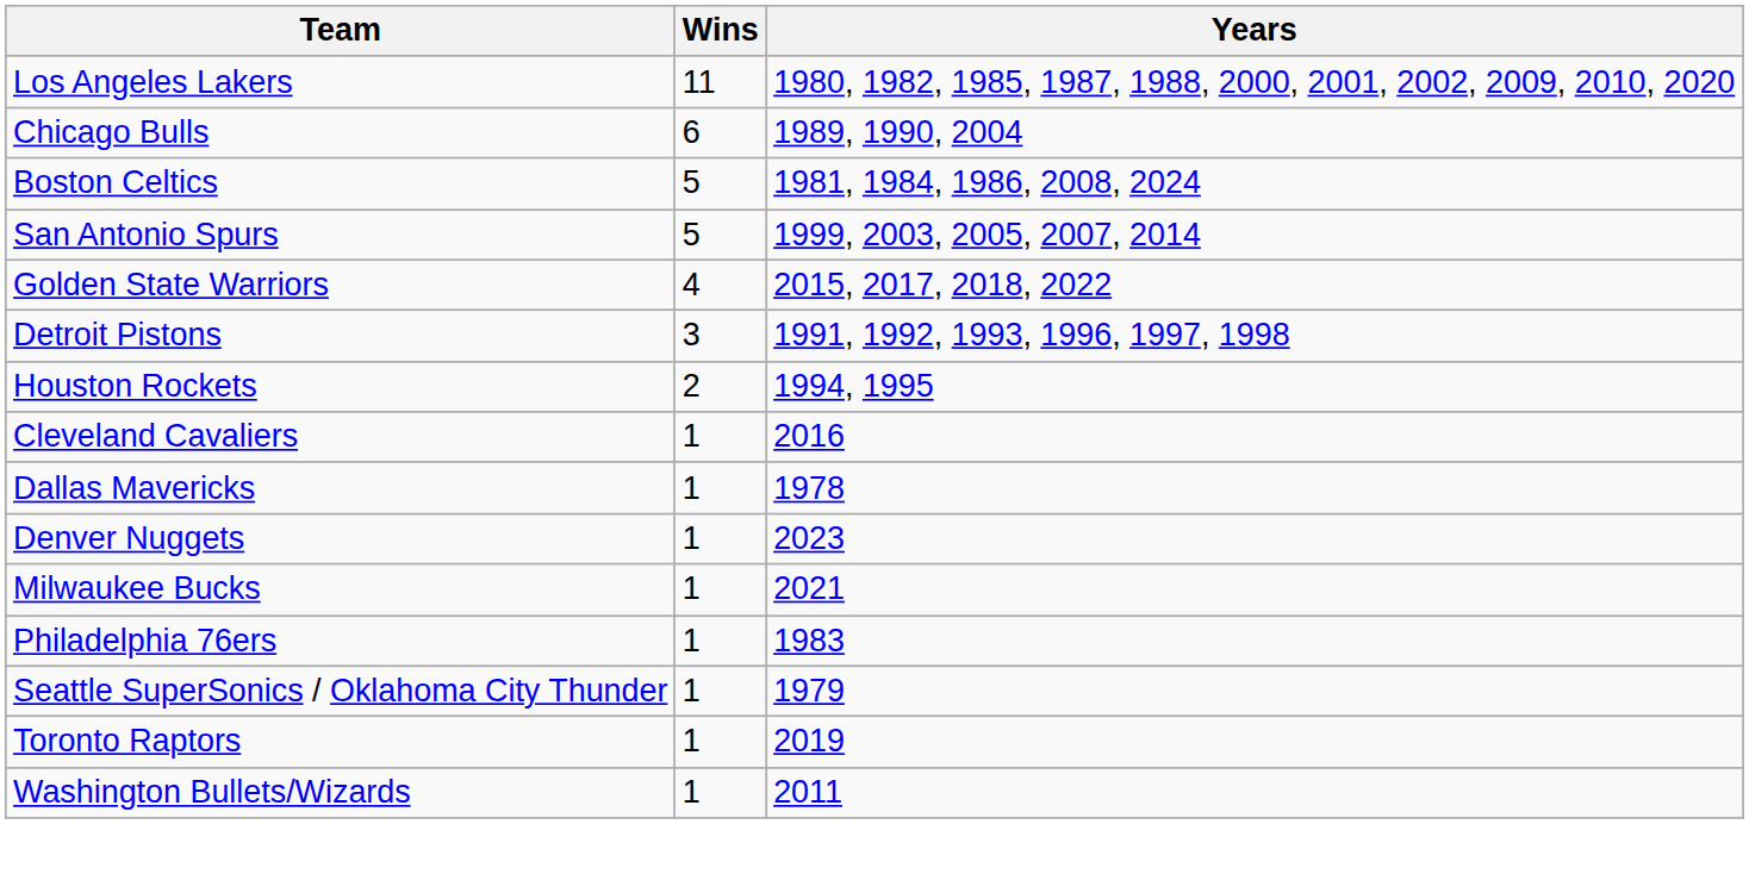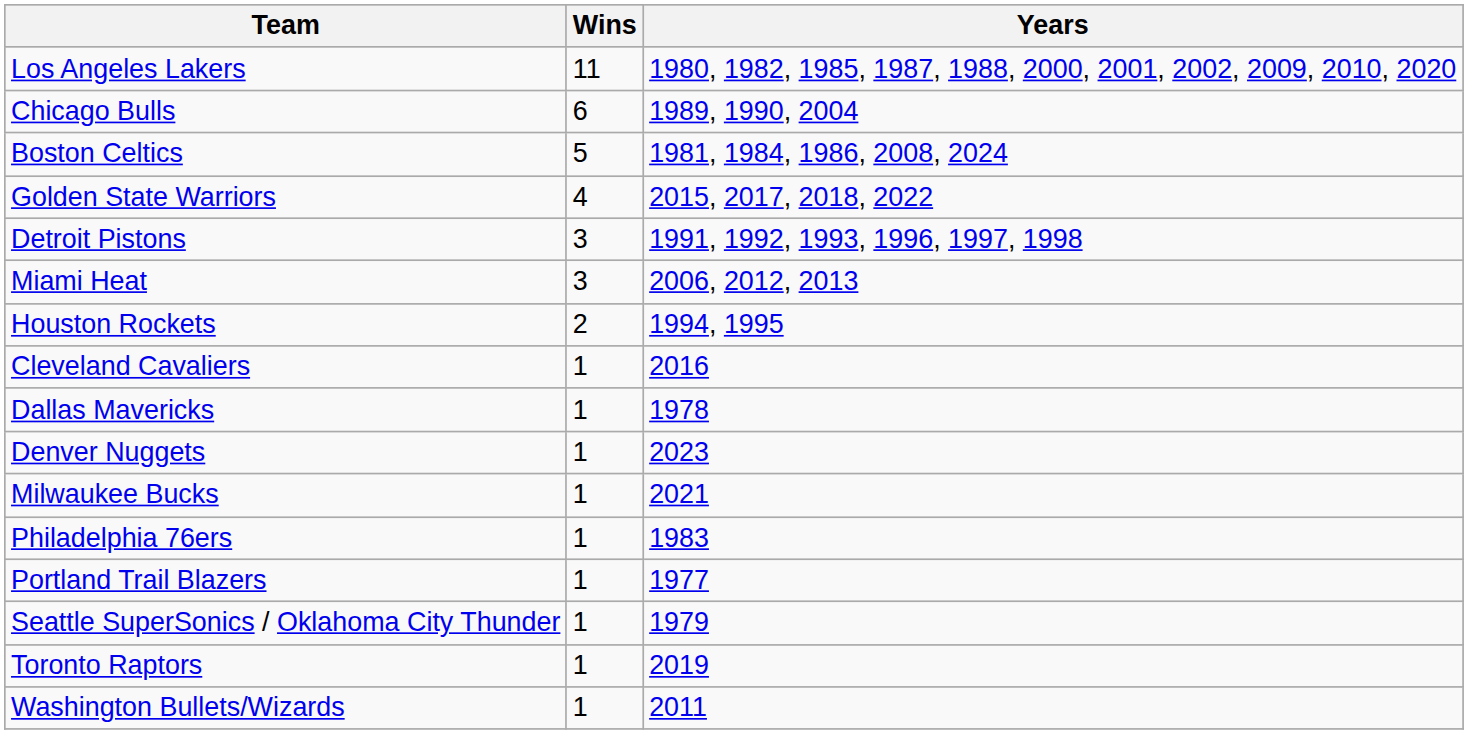- row: San Antonio Spurs | 5 | 1999, 2003, 2005, 2007, 2014
+ row: Miami Heat | 3 | 2006, 2012, 2013
+ row: Portland Trail Blazers | 1 | 1977
